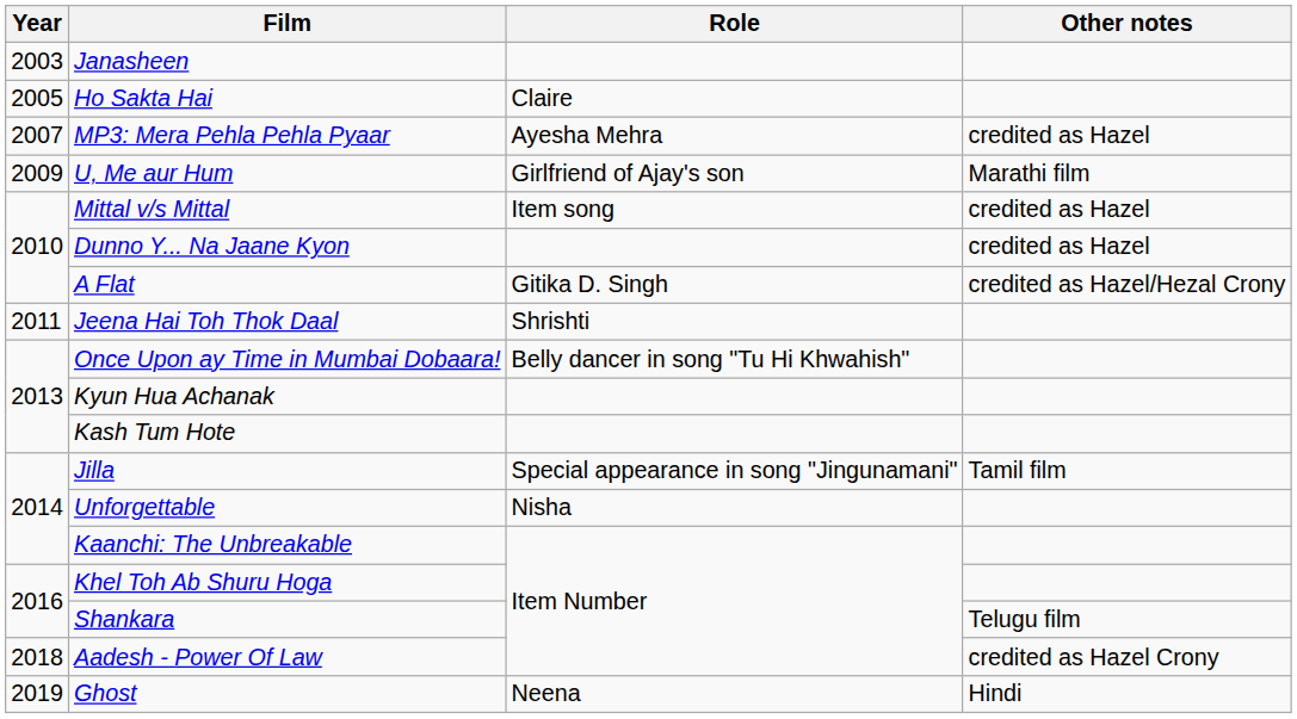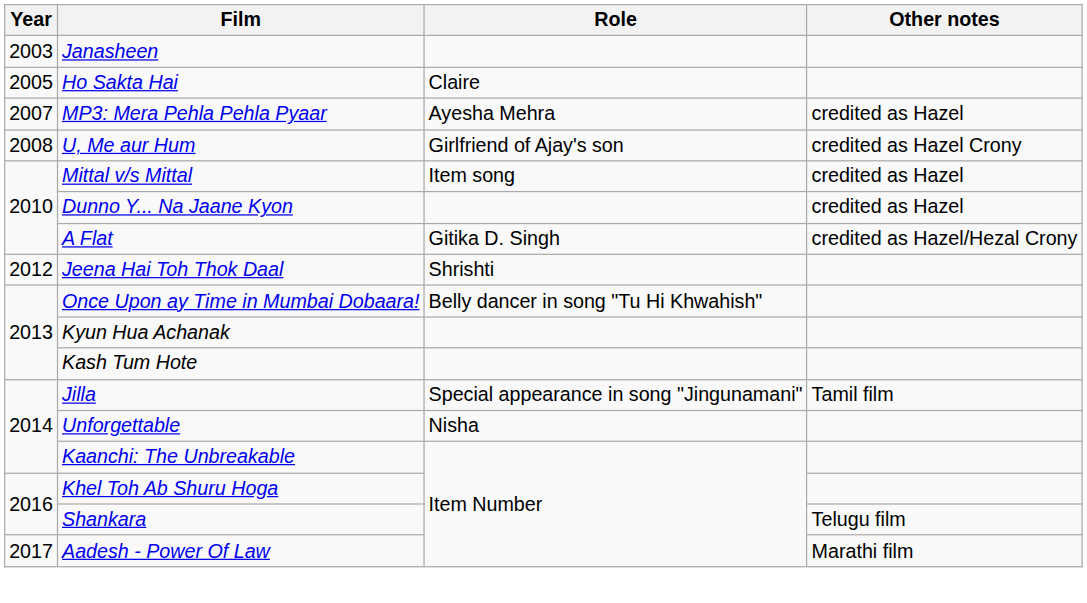U, Me aur Hum | Year: 2009 -> 2008
U, Me aur Hum | Other notes: Marathi film -> credited as Hazel Crony
Jeena Hai Toh Thok Daal | Year: 2011 -> 2012
Aadesh - Power Of Law | Year: 2018 -> 2017
Aadesh - Power Of Law | Other notes: credited as Hazel Crony -> Marathi film
- row: 2019 | Ghost | Neena | Hindi
